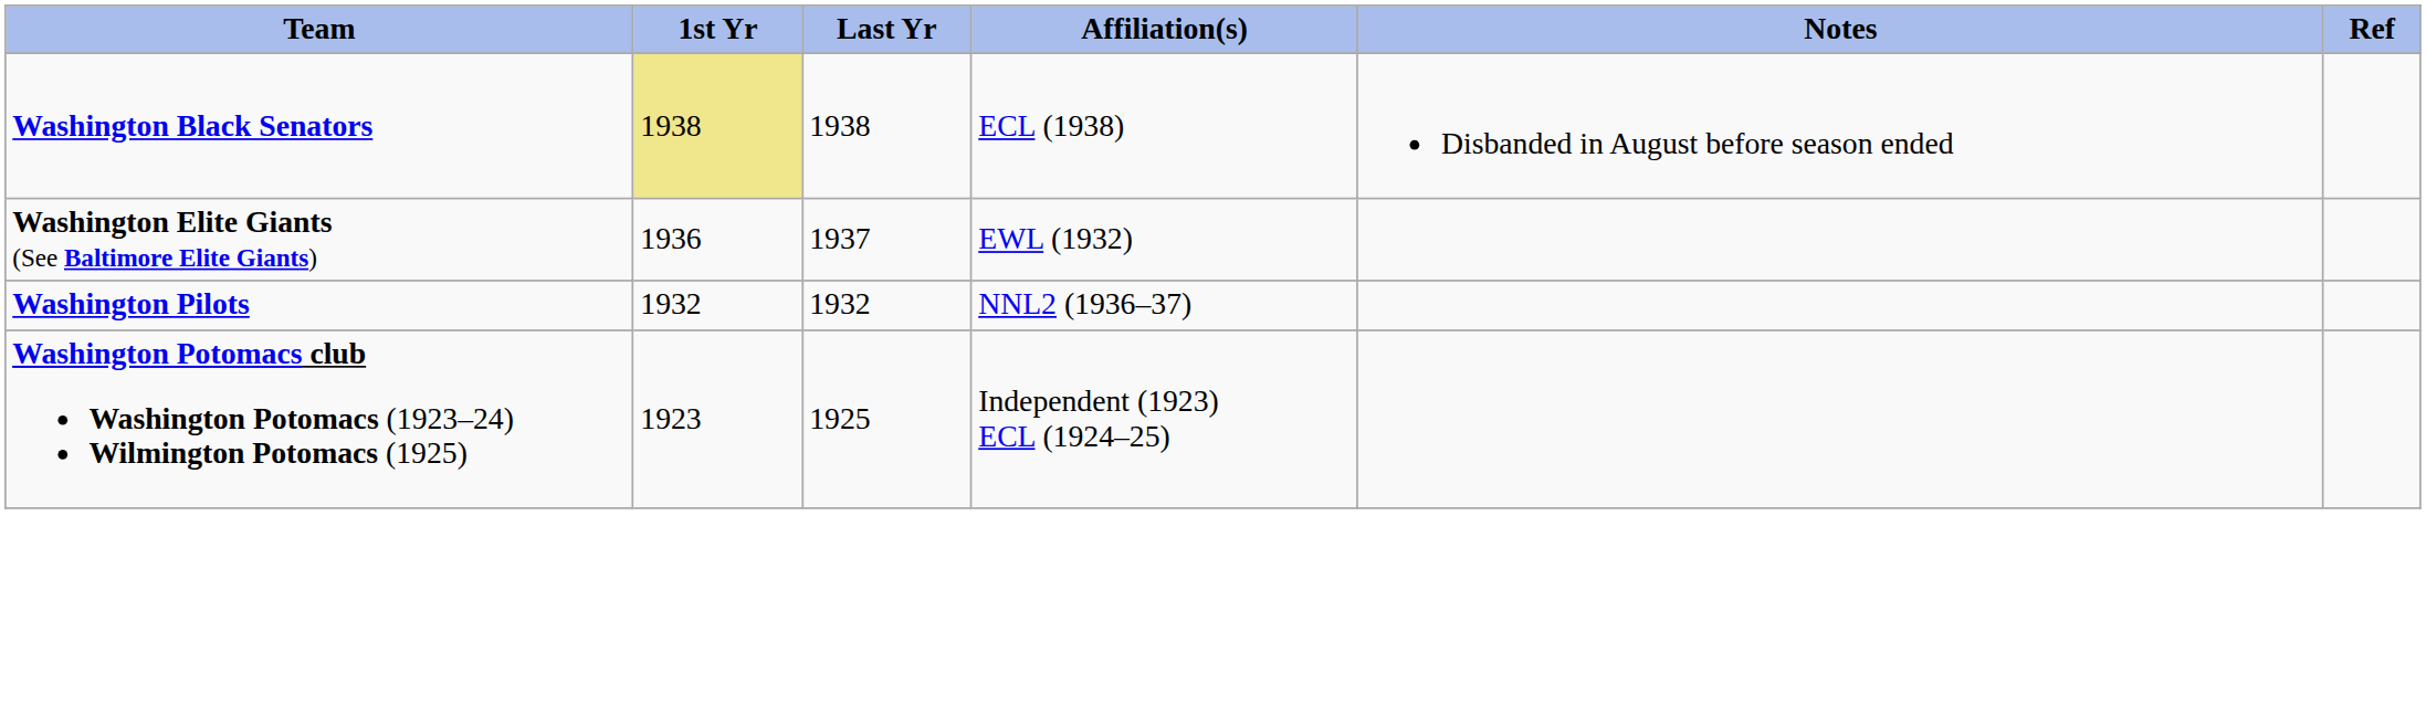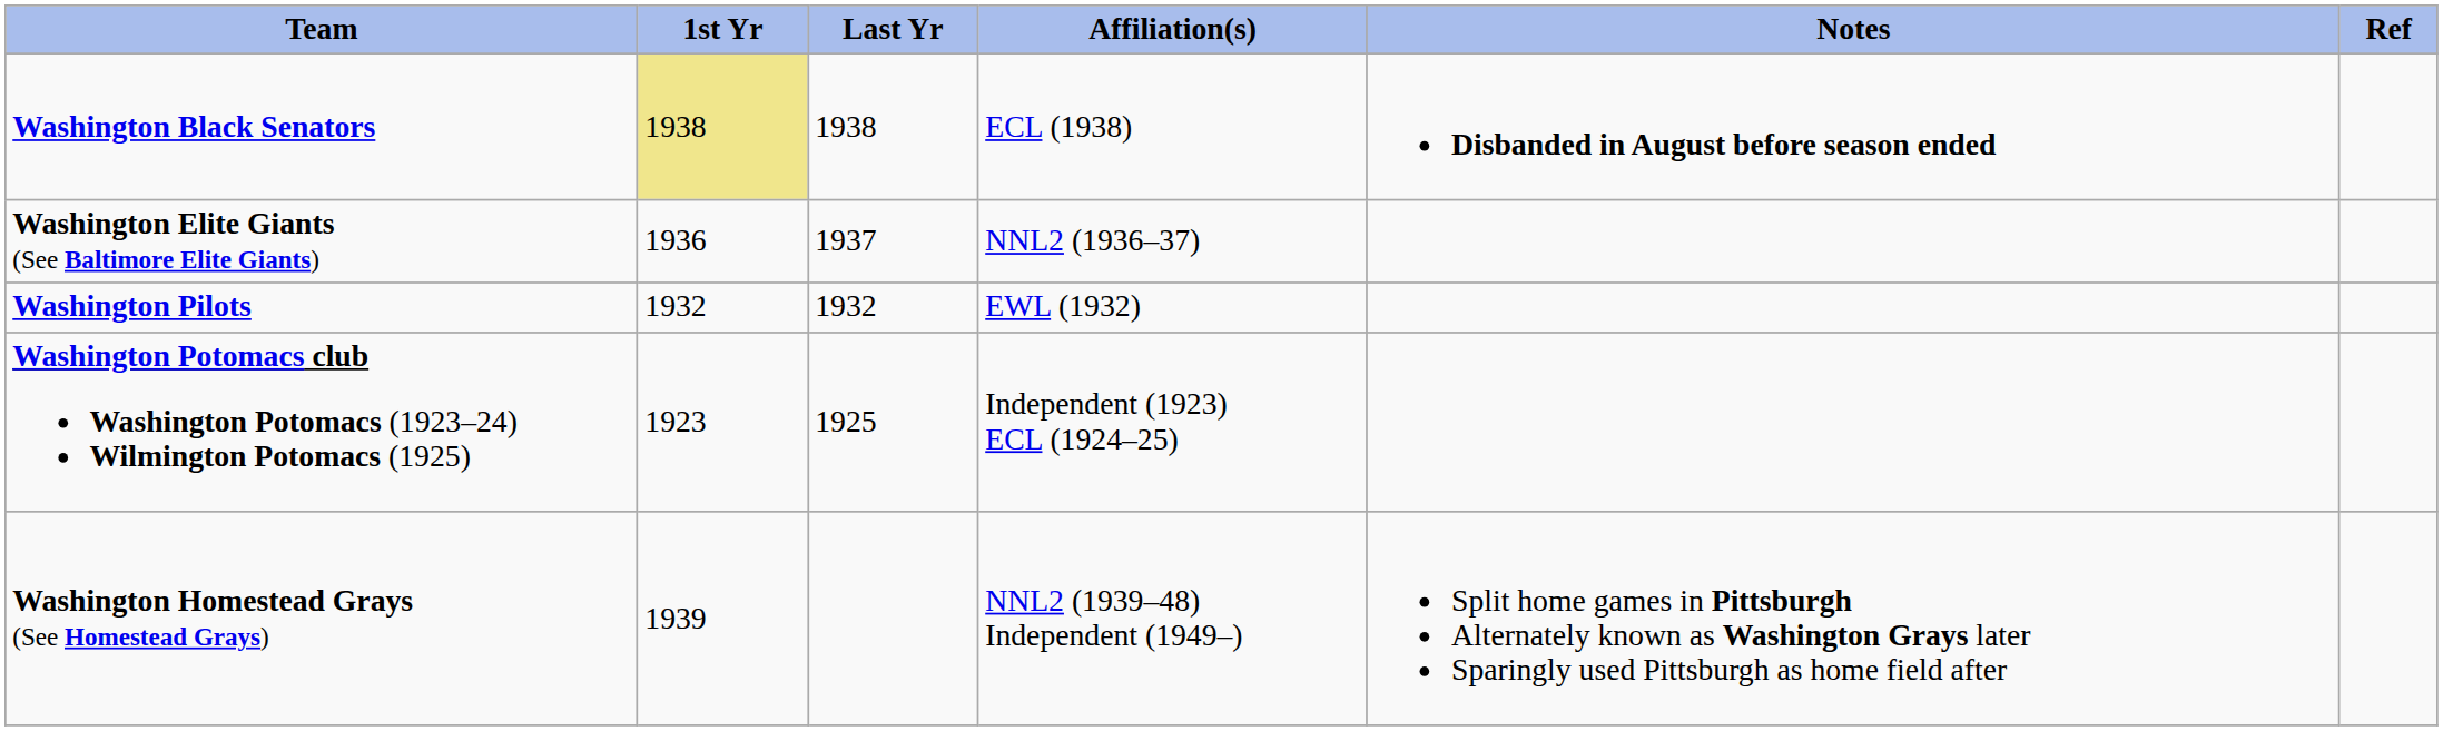Washington Black Senators | Notes: normal -> bold
Washington Elite Giants (See Baltimore Elite Giants) | Affiliation(s): EWL (1932) -> NNL2 (1936–37)
Washington Pilots | Affiliation(s): NNL2 (1936–37) -> EWL (1932)
+ row: Washington Homestead Grays (See Homestead Grays) | 1939 | NNL2 (1939–48) Independent (1949–) | Split home games in Pittsburgh Alternately known as Washington Grays later Sparingly used Pittsburgh as home field after
